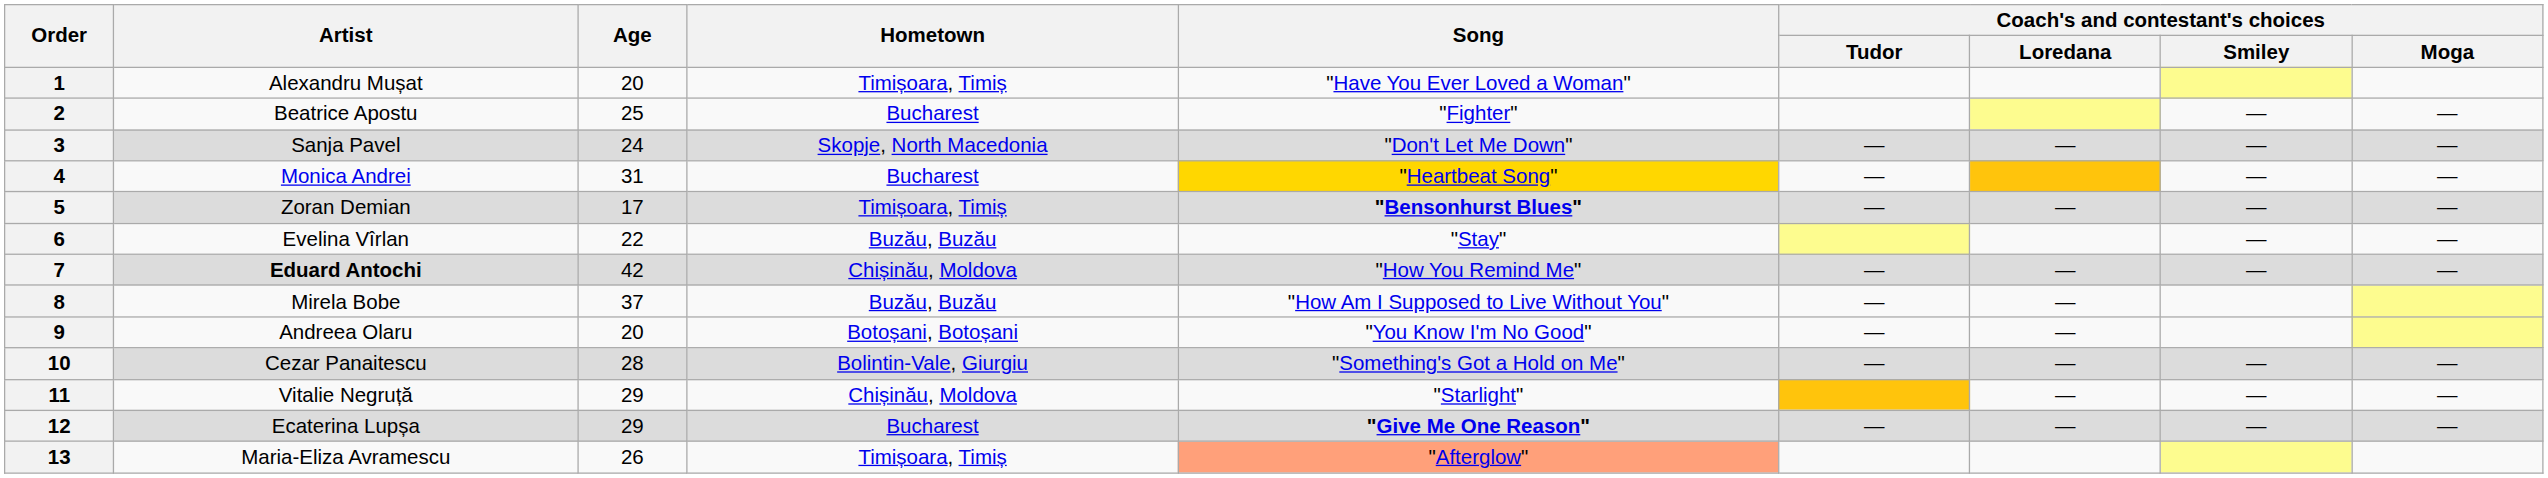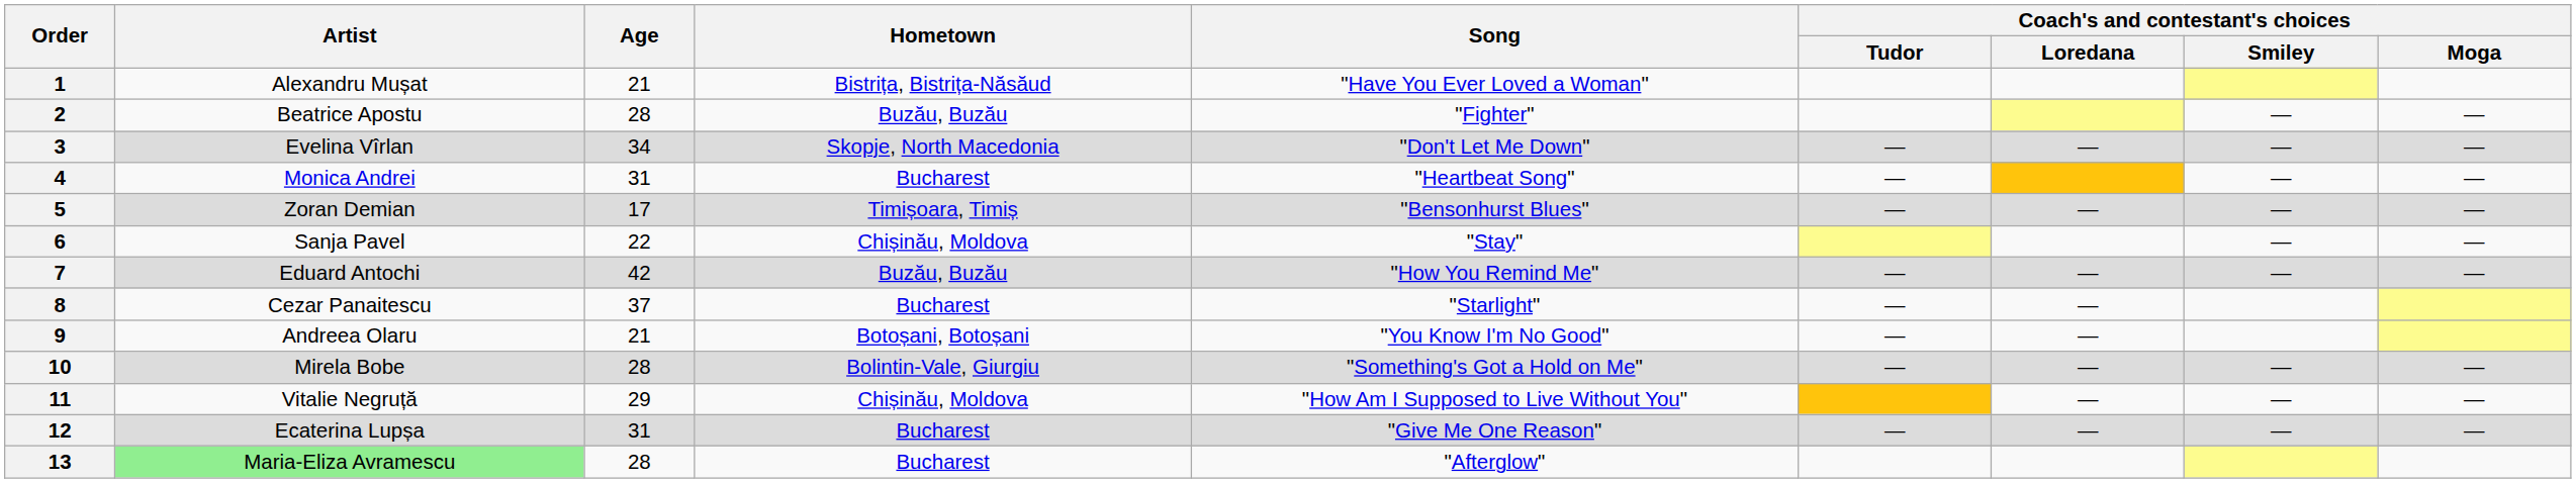1 | Age: 20 -> 21
1 | Hometown: Timișoara, Timiș -> Bistrița, Bistrița-Năsăud
2 | Age: 25 -> 28
2 | Hometown: Bucharest -> Buzău, Buzău
3 | Artist: Sanja Pavel -> Evelina Vîrlan
3 | Age: 24 -> 34
4 | Song: gold background -> no background
5 | Song: bold -> normal
6 | Artist: Evelina Vîrlan -> Sanja Pavel
6 | Hometown: Buzău, Buzău -> Chișinău, Moldova
7 | Artist: bold -> normal
7 | Hometown: Chișinău, Moldova -> Buzău, Buzău
8 | Artist: Mirela Bobe -> Cezar Panaitescu
8 | Hometown: Buzău, Buzău -> Bucharest
8 | Song: "How Am I Supposed to Live Without You" -> "Starlight"
9 | Age: 20 -> 21
10 | Artist: Cezar Panaitescu -> Mirela Bobe
11 | Song: "Starlight" -> "How Am I Supposed to Live Without You"
12 | Age: 29 -> 31
12 | Song: bold -> normal
13 | Artist: no background -> lightgreen background
13 | Age: 26 -> 28
13 | Hometown: Timișoara, Timiș -> Bucharest
13 | Song: lightsalmon background -> no background
